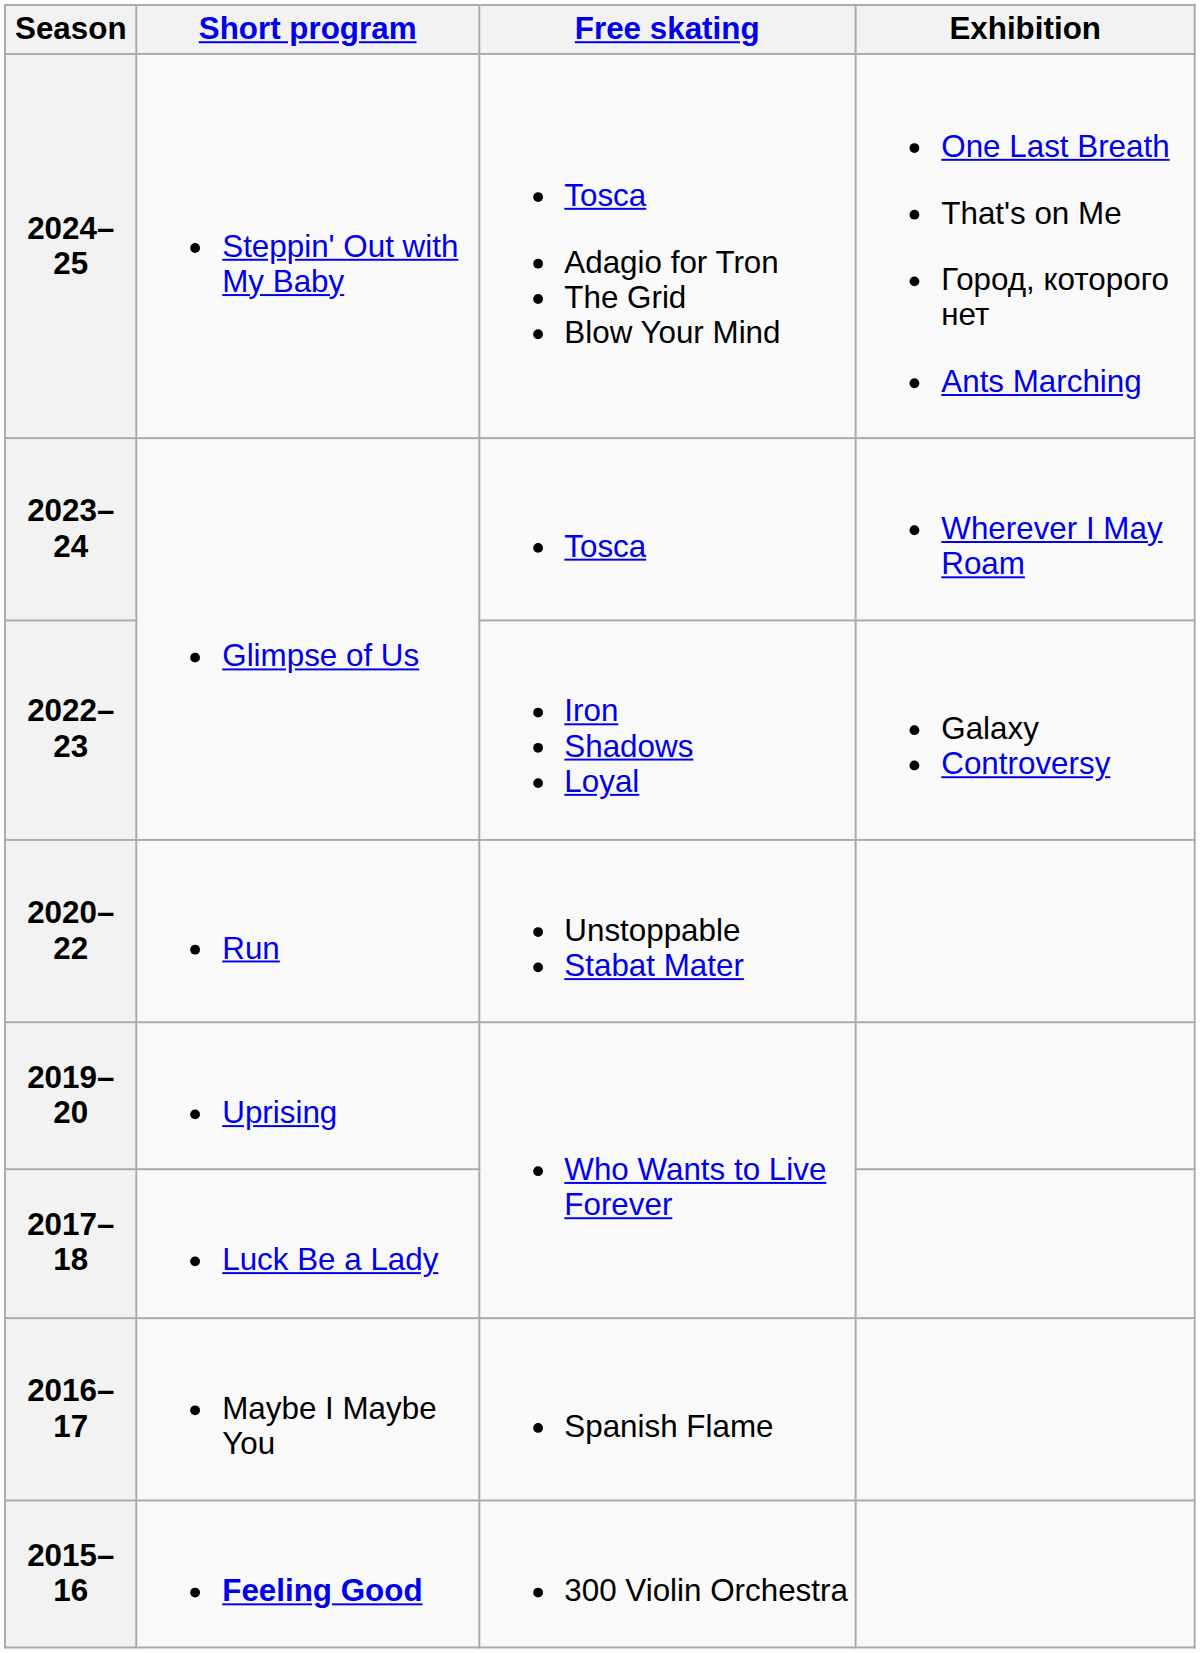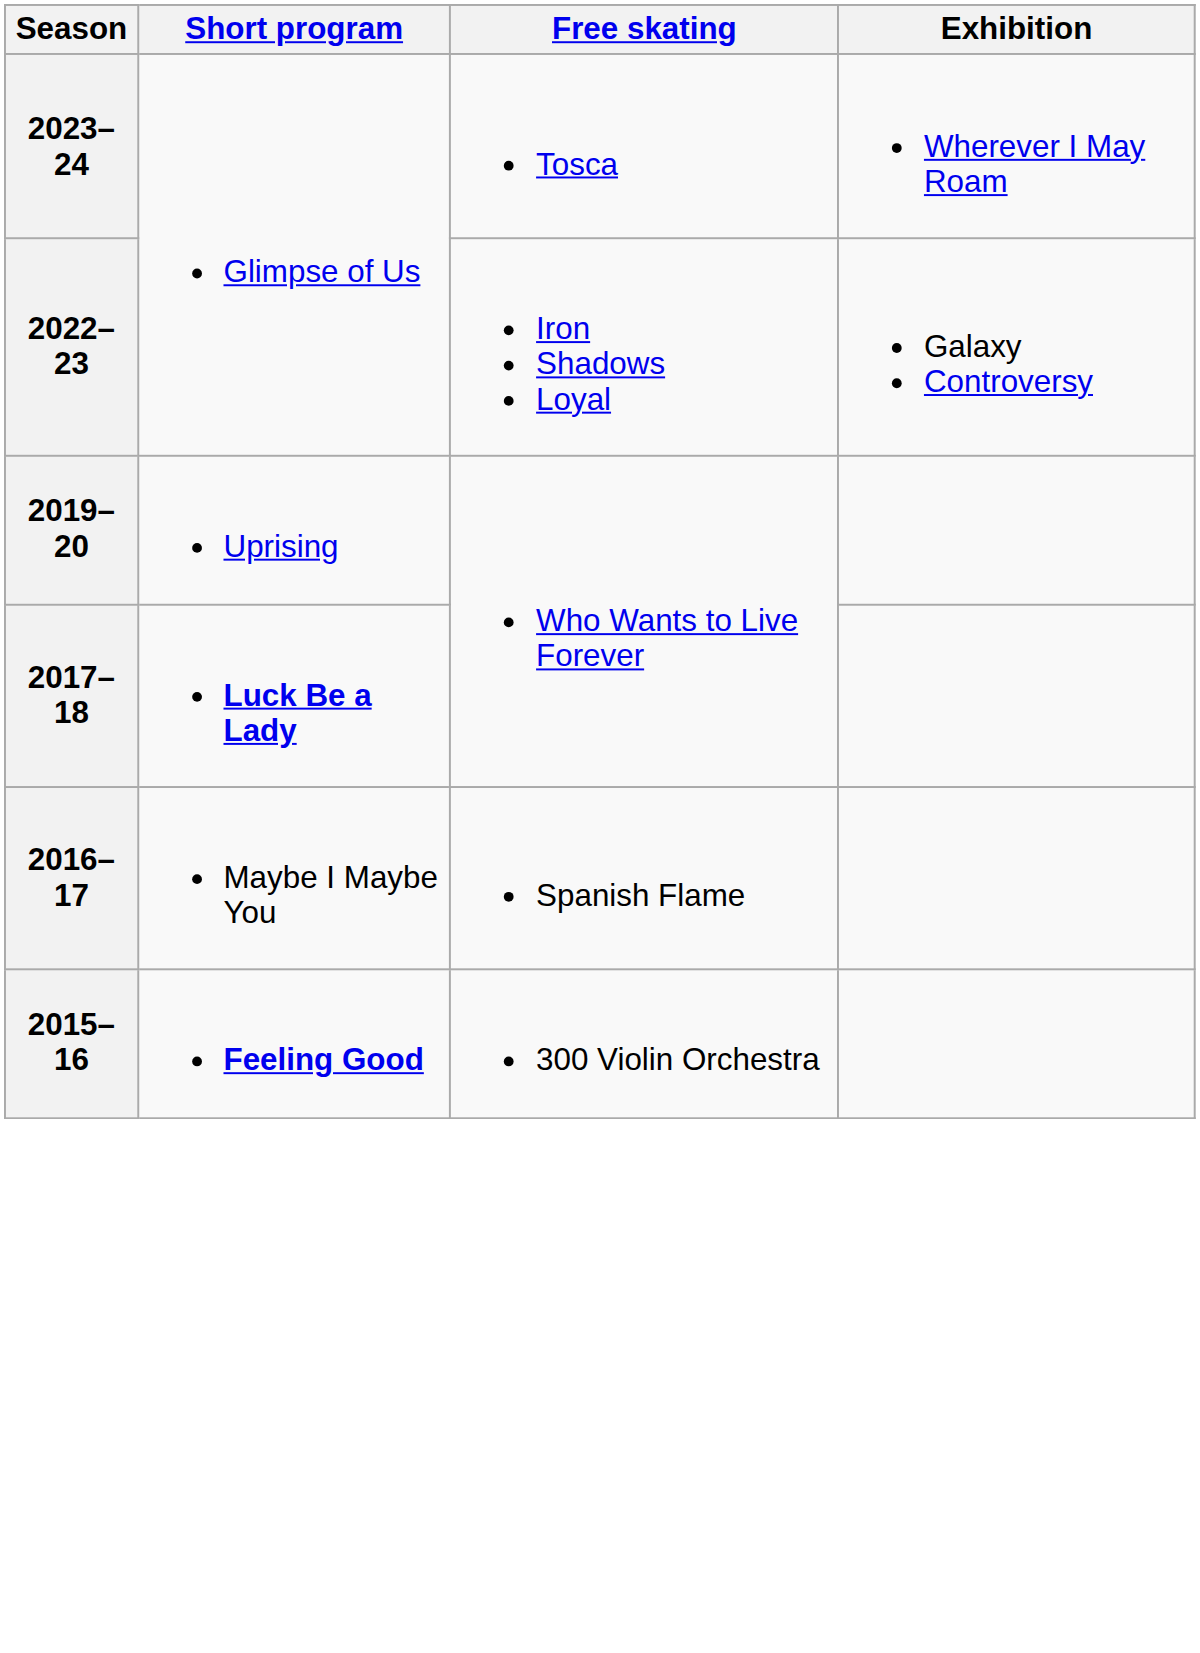- row: 2024–25 | Steppin' Out with My Baby | Tosca Adagio for Tron The Grid Blow Your Mind | One Last Breath That's on Me Город, которого нет Ants Marching
- row: 2020–22 | Run | Unstoppable Stabat Mater
2017–18 | Short program: normal -> bold
